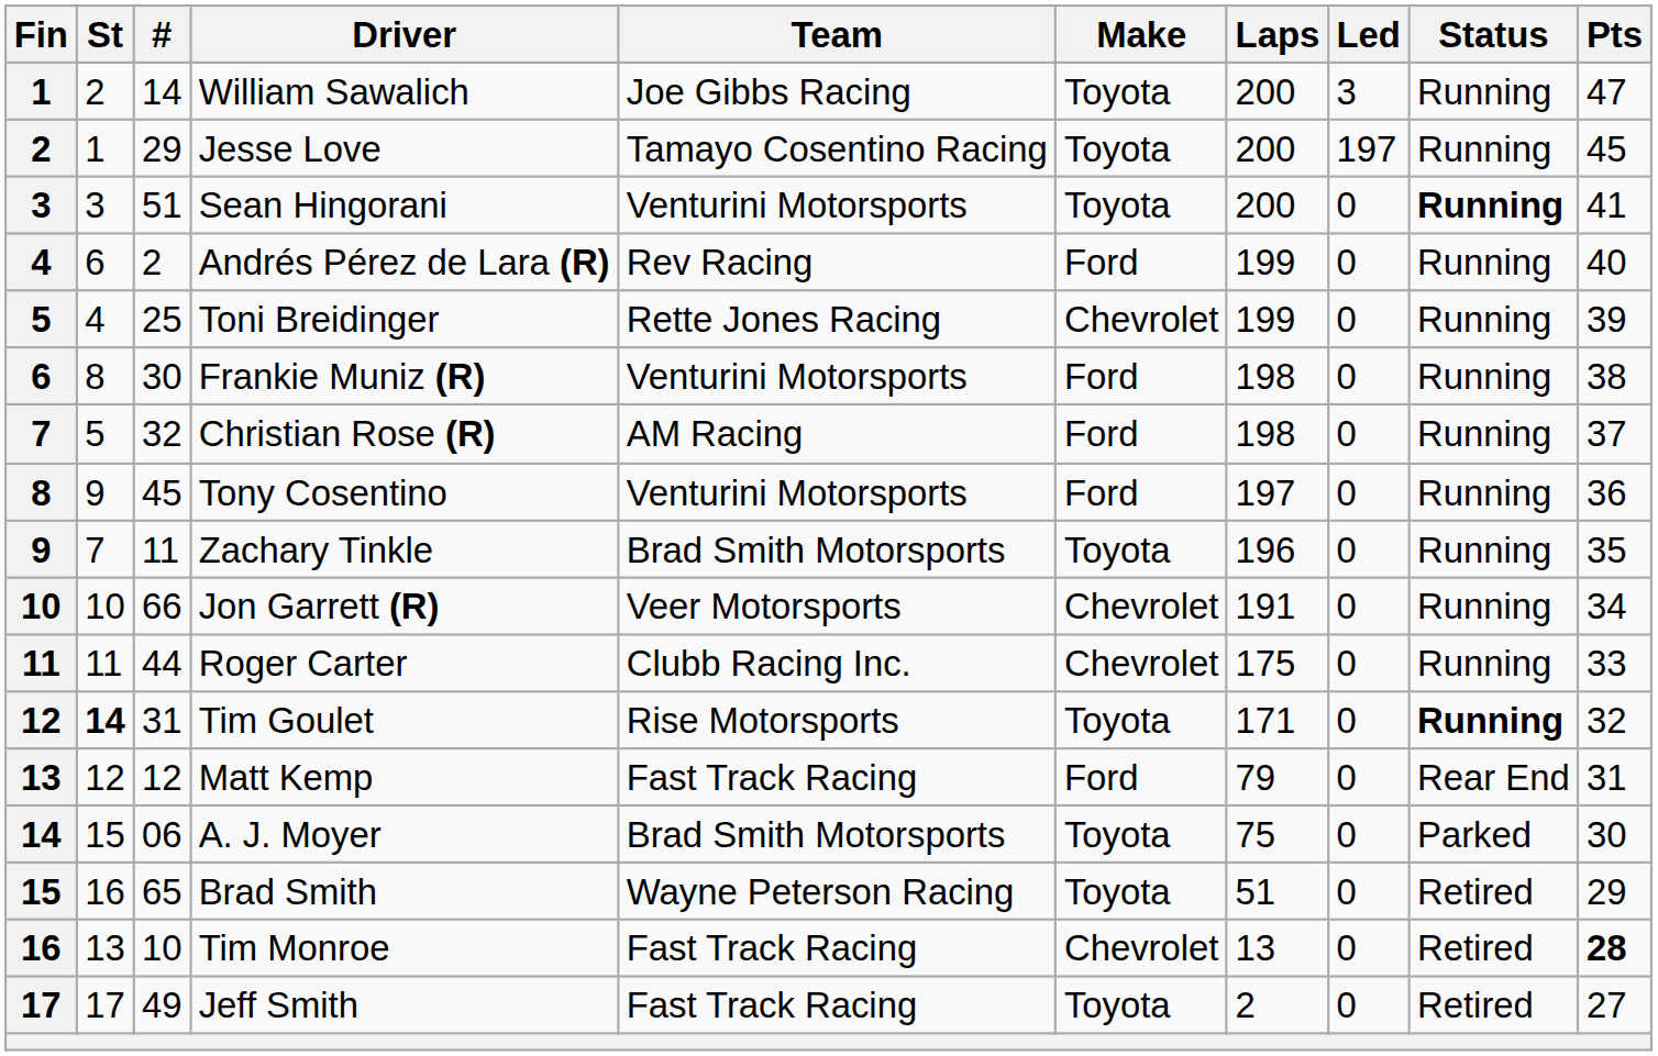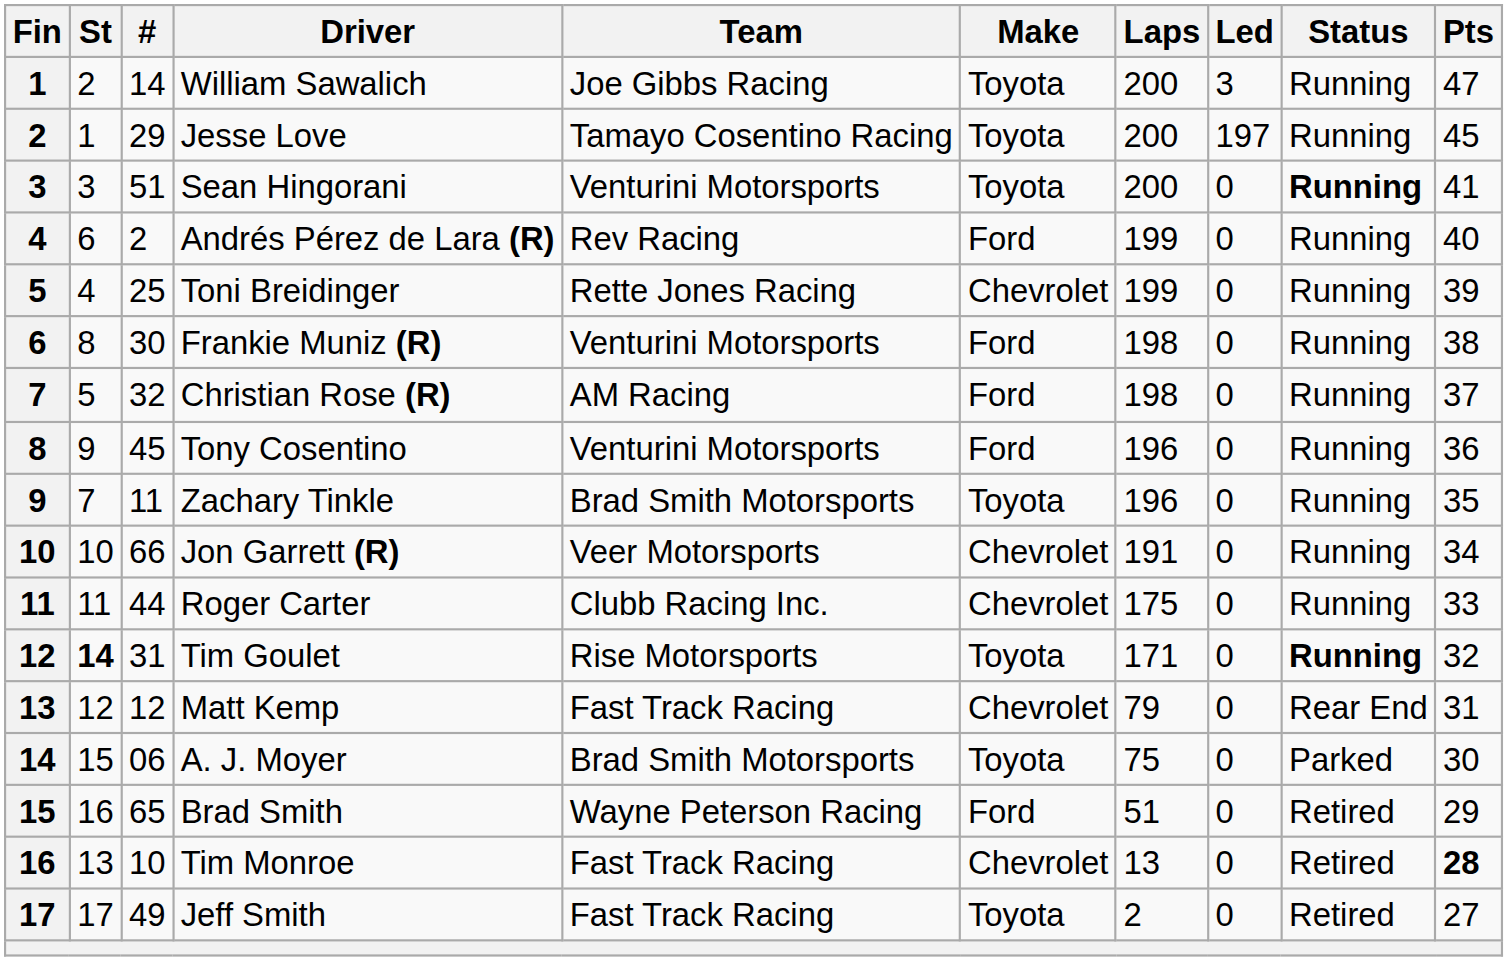Tony Cosentino | Laps: 197 -> 196
Matt Kemp | Make: Ford -> Chevrolet
Brad Smith | Make: Toyota -> Ford
